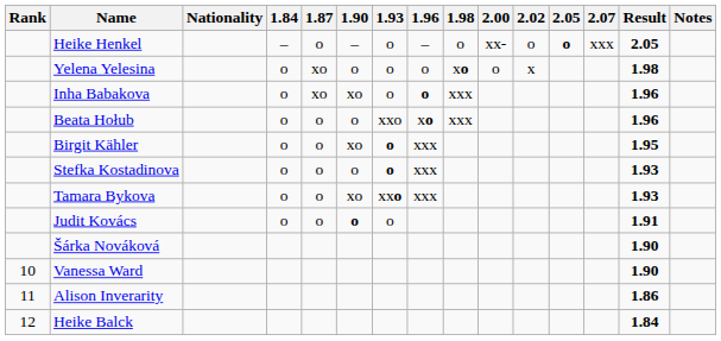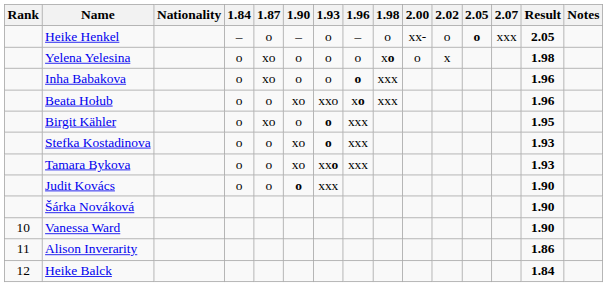Inha Babakova | 1.90: xo -> o
Beata Hołub | 1.90: o -> xo
Birgit Kähler | 1.87: o -> xo
Birgit Kähler | 1.90: xo -> o
Stefka Kostadinova | 1.90: o -> xo
Judit Kovács | 1.93: o -> xxx
Judit Kovács | Result: 1.91 -> 1.90
